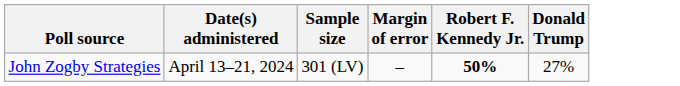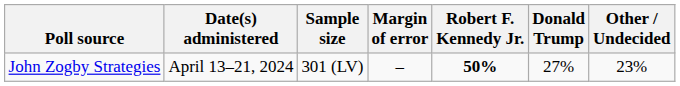+ column: Other / Undecided | 23%
